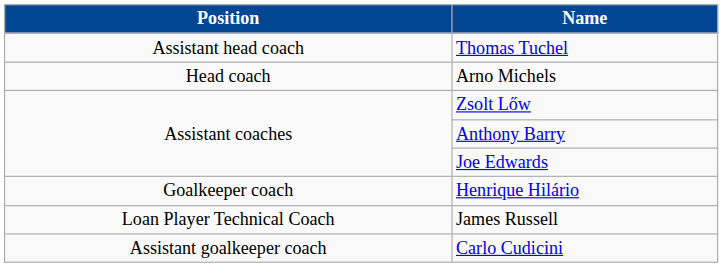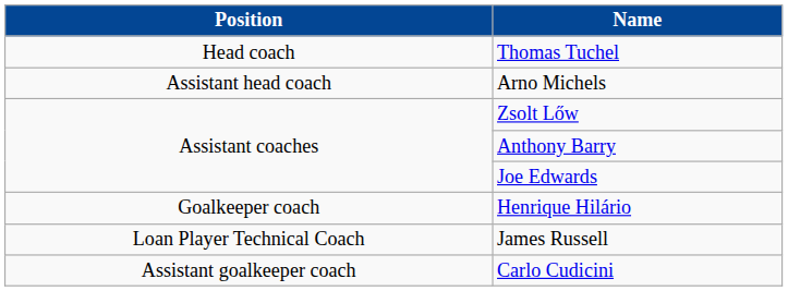Thomas Tuchel | Position: Assistant head coach -> Head coach
Arno Michels | Position: Head coach -> Assistant head coach
